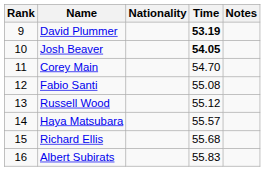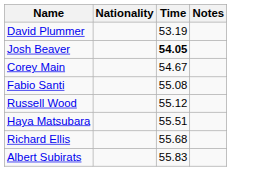- column: Rank | 9 | 10 | 11 | 12 | 13 | 14 | 15 | 16
David Plummer | Time: bold -> normal
Corey Main | Time: 54.70 -> 54.67
Haya Matsubara | Time: 55.57 -> 55.51
